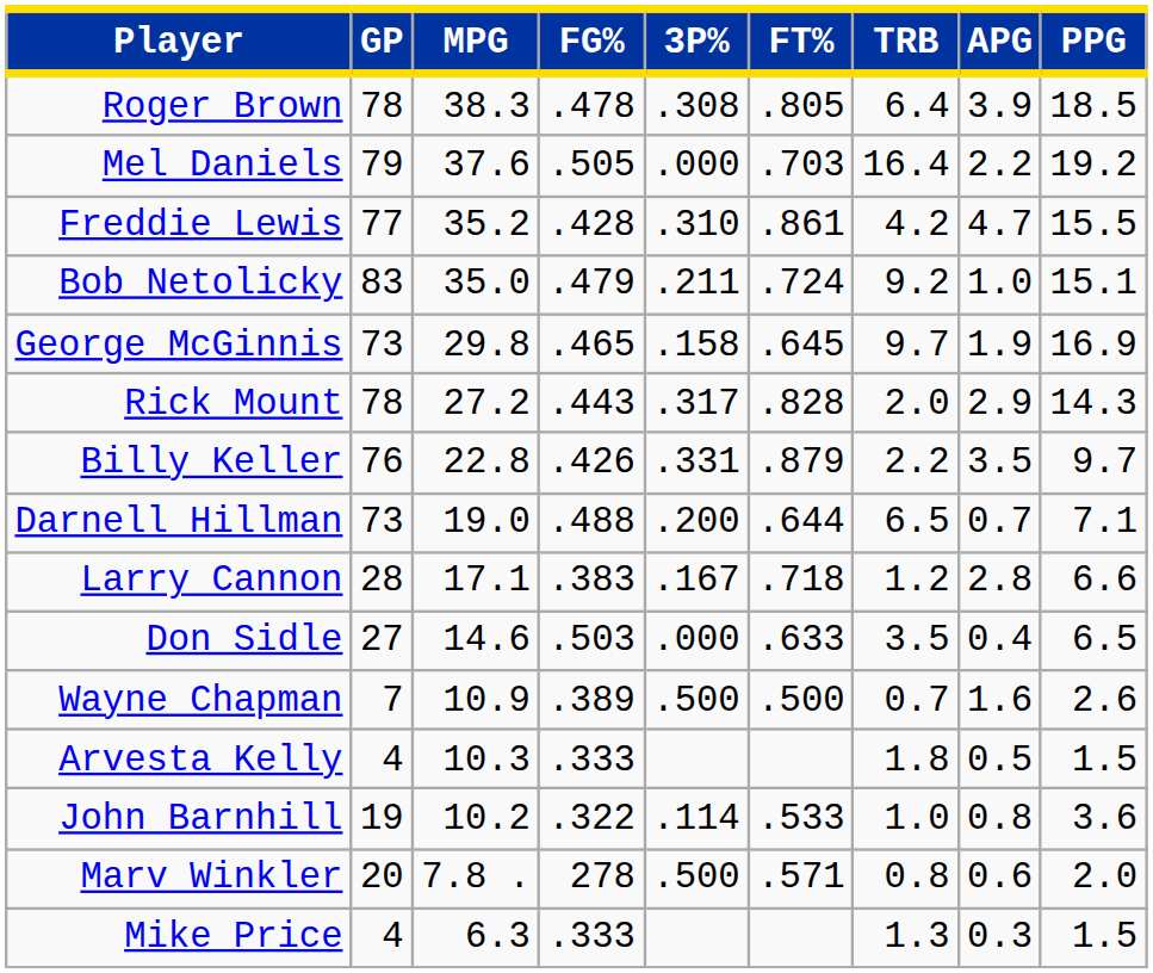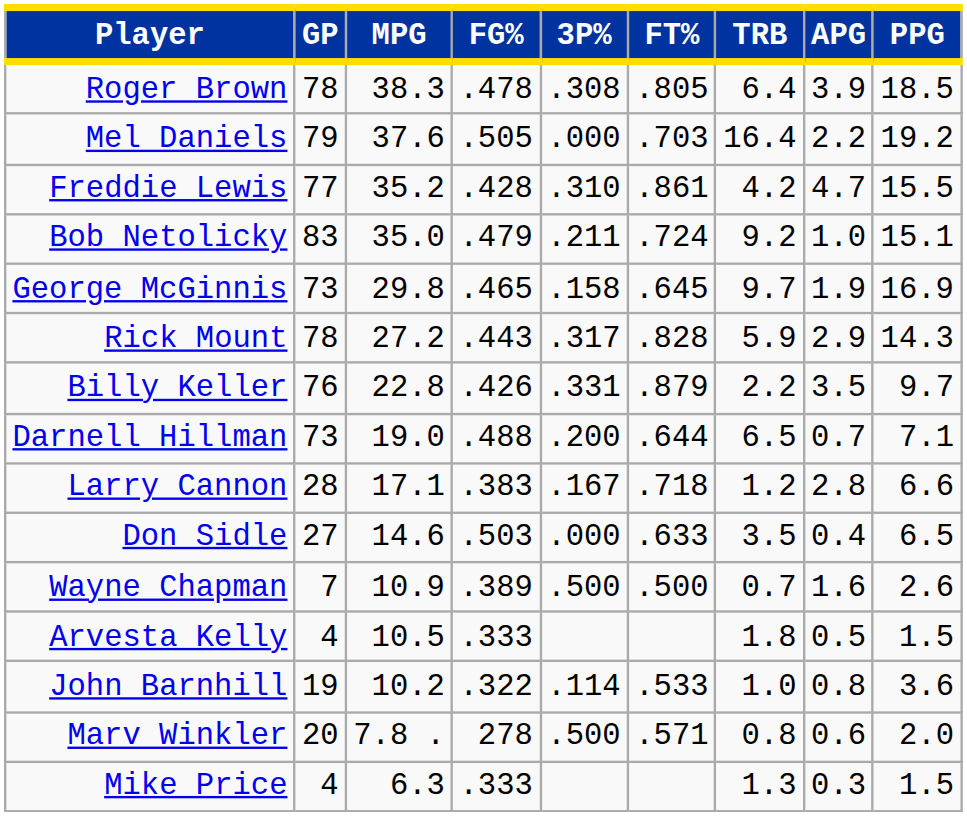Rick Mount | TRB: 2.0 -> 5.9
Arvesta Kelly | MPG: 10.3 -> 10.5
